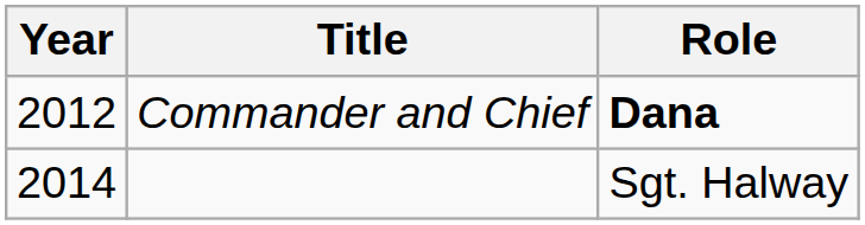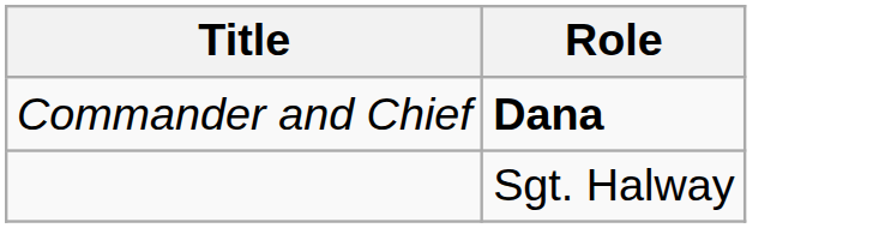- column: Year | 2012 | 2014
